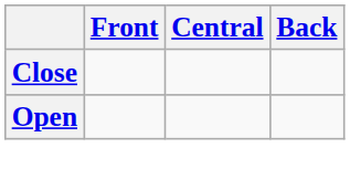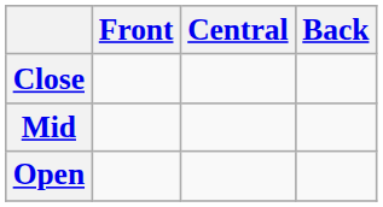+ row: Mid
